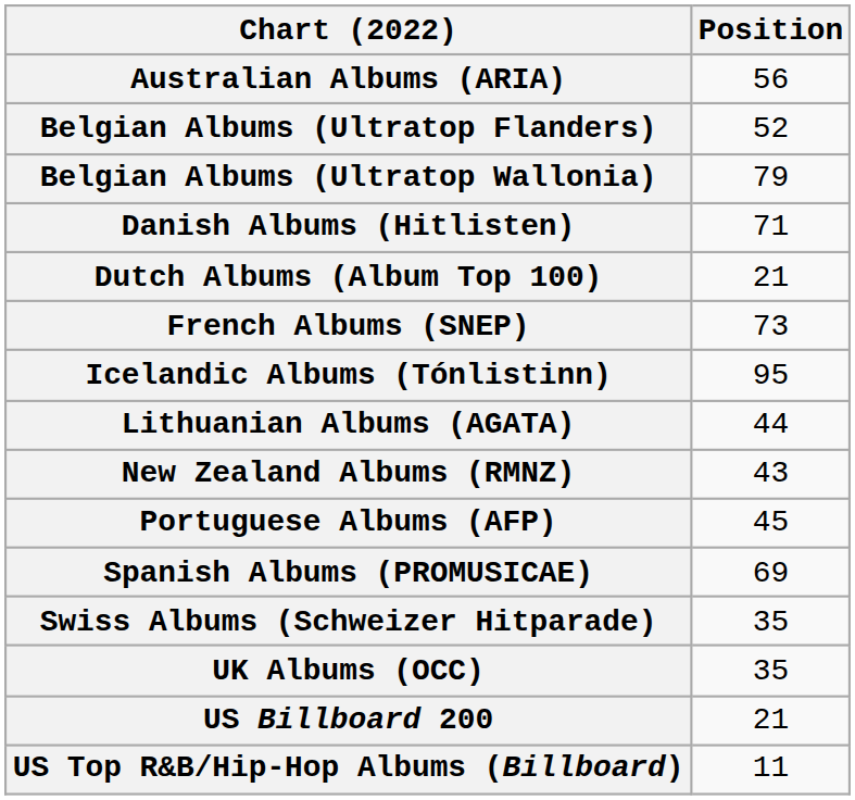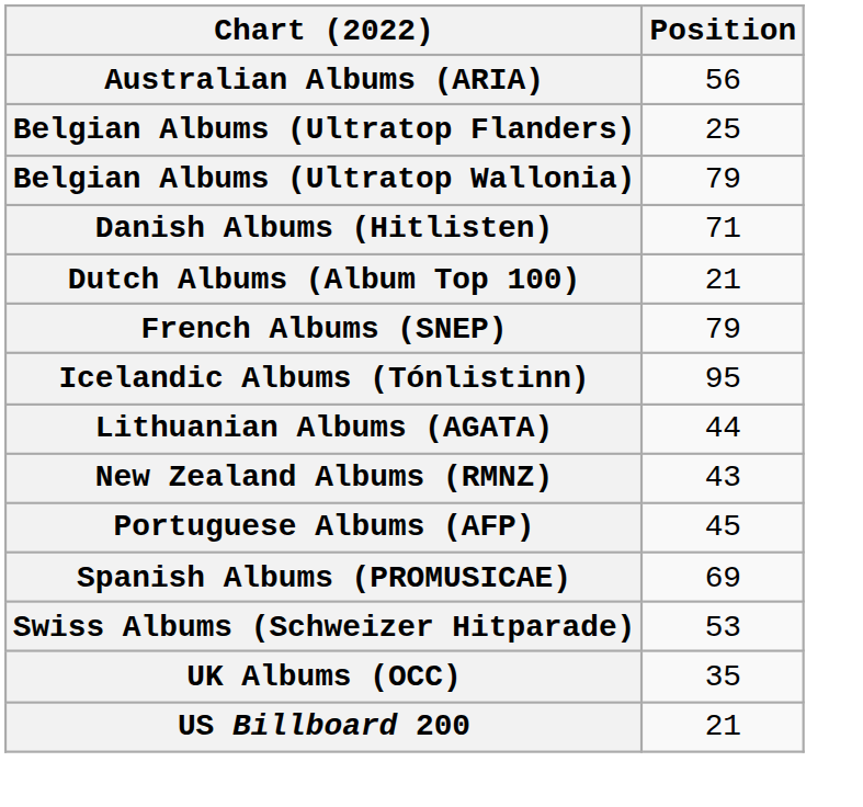Belgian Albums (Ultratop Flanders) | Position: 52 -> 25
French Albums (SNEP) | Position: 73 -> 79
Swiss Albums (Schweizer Hitparade) | Position: 35 -> 53
- row: US Top R&B/Hip-Hop Albums (Billboard) | 11
